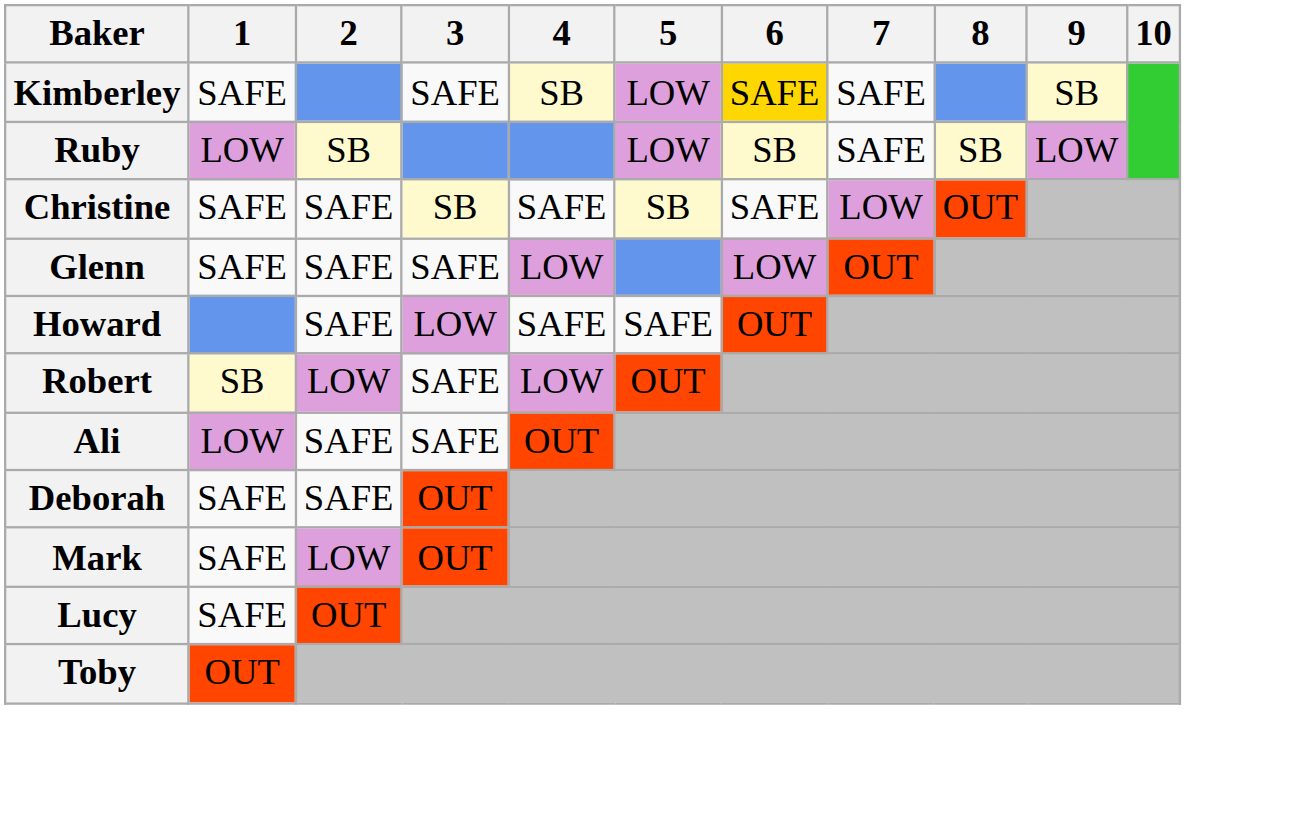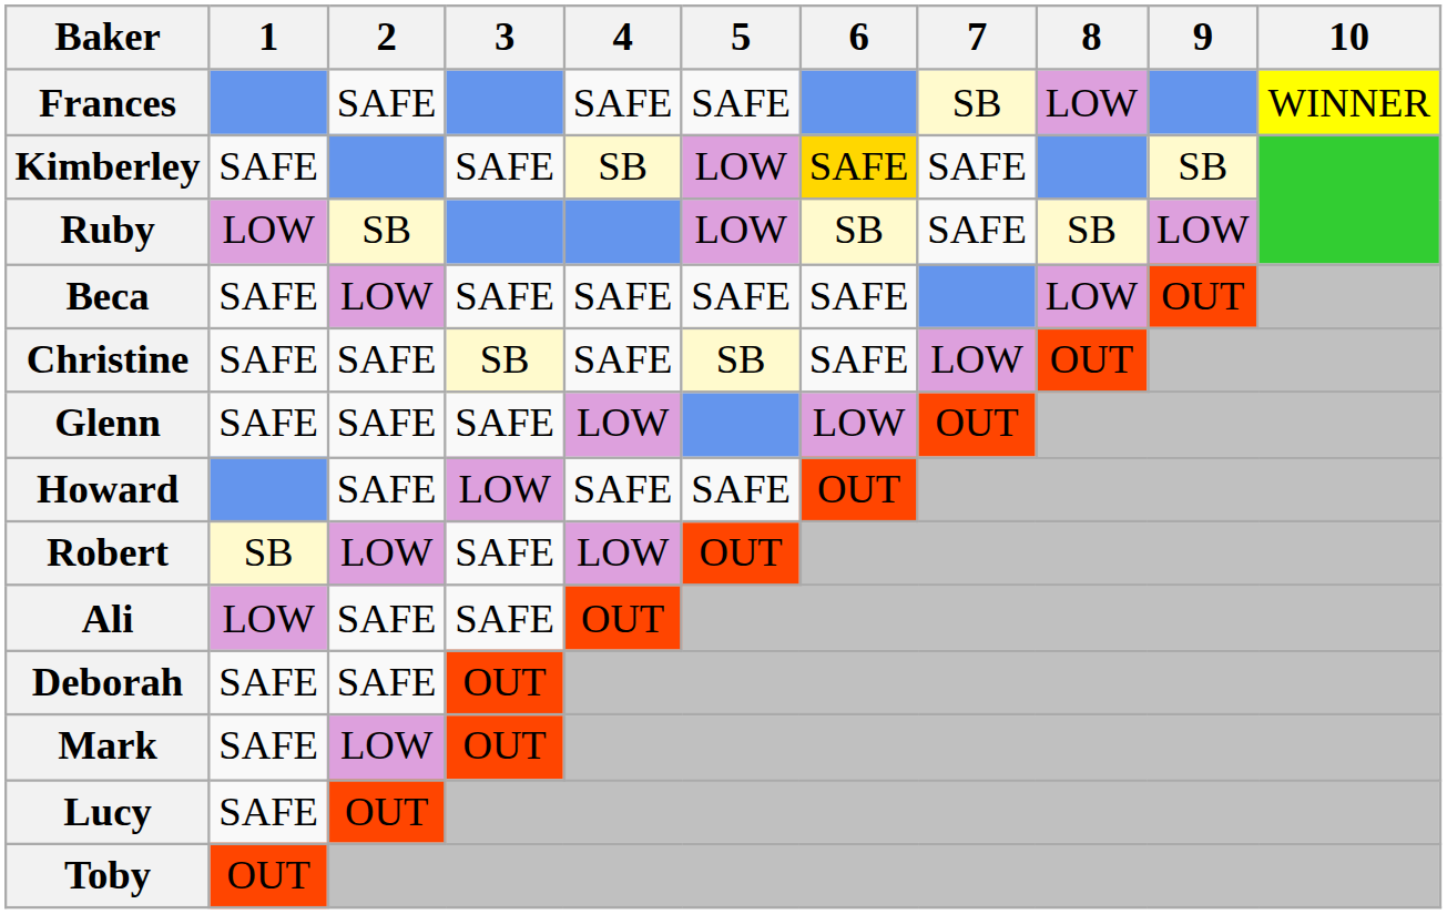+ row: Frances | SAFE | SAFE | SAFE | SB | LOW | WINNER
+ row: Beca | SAFE | LOW | SAFE | SAFE | SAFE | SAFE | LOW | OUT
